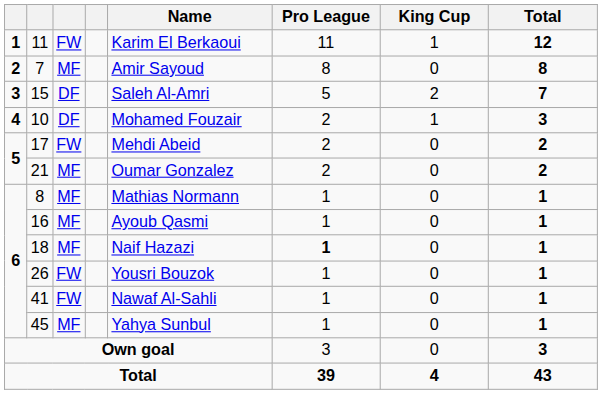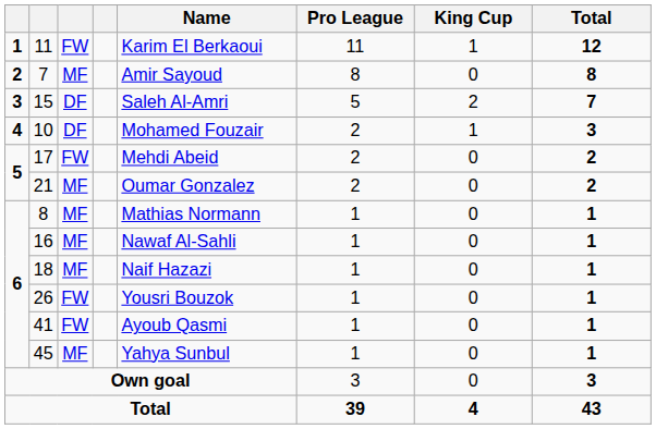16 | Name: Ayoub Qasmi -> Nawaf Al-Sahli
18 | Pro League: bold -> normal
41 | Name: Nawaf Al-Sahli -> Ayoub Qasmi
